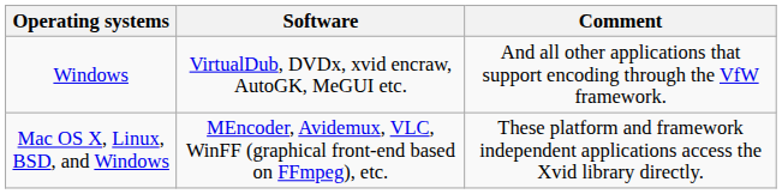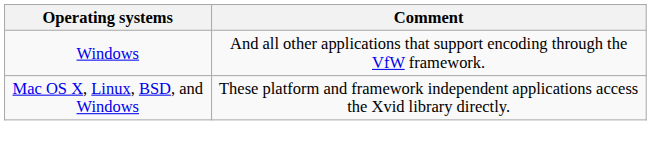- column: Software | VirtualDub, DVDx, xvid encraw, AutoGK, MeGUI etc. | MEncoder, Avidemux, VLC, WinFF (graphical front-end based on FFmpeg), etc.
